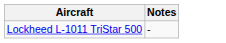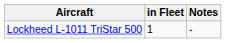+ column: in Fleet | 1
